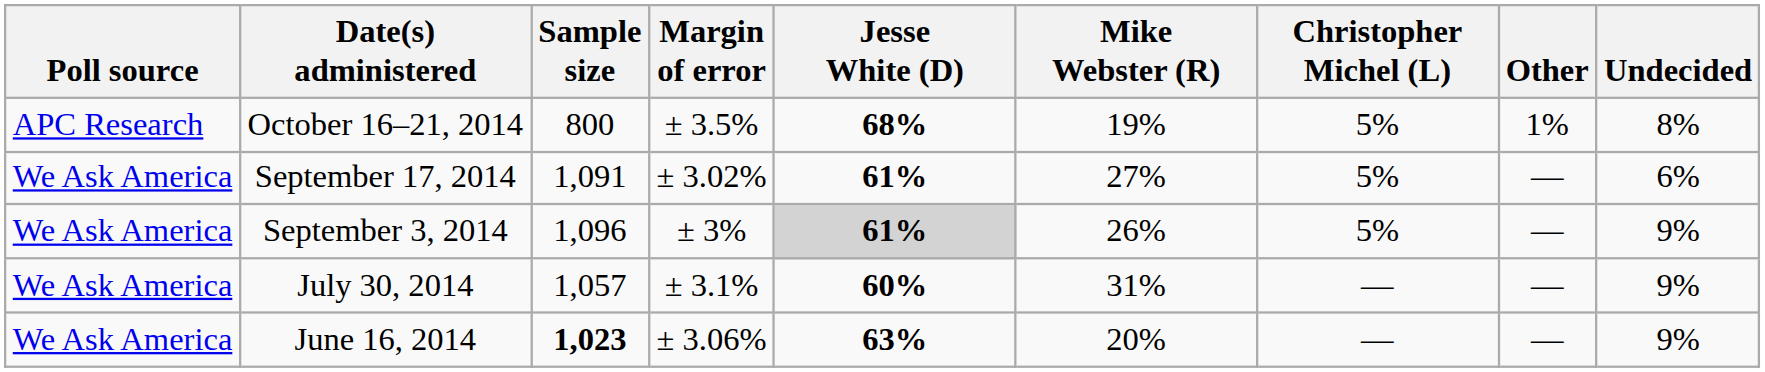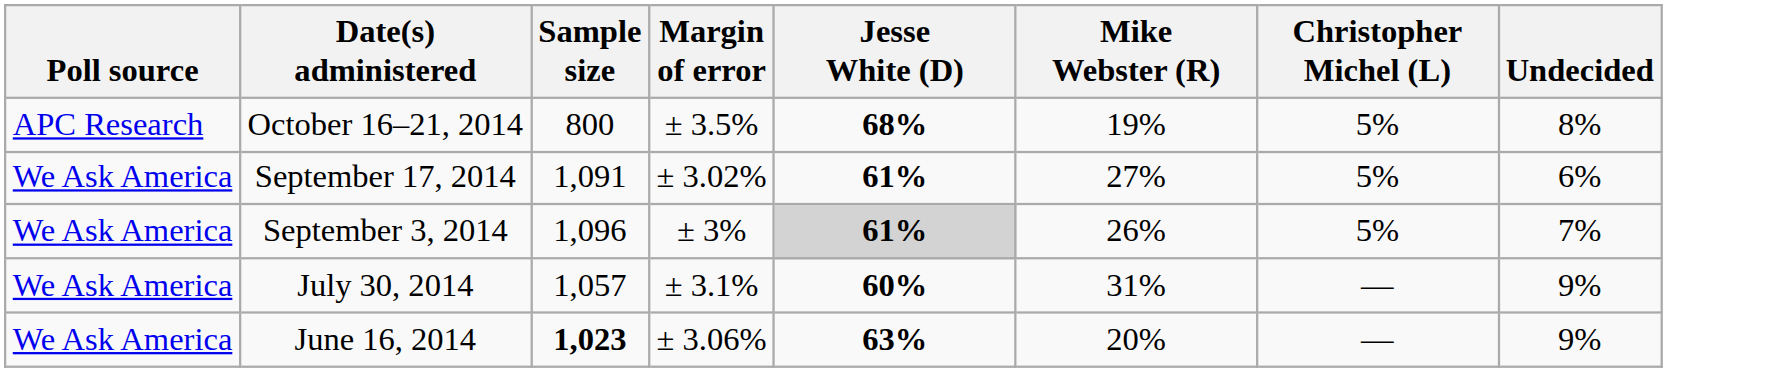- column: Other | 1% | — | — | — | —
September 3, 2014 | Undecided: 9% -> 7%
